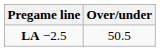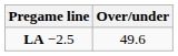LA −2.5 | Over/under: 50.5 -> 49.6
